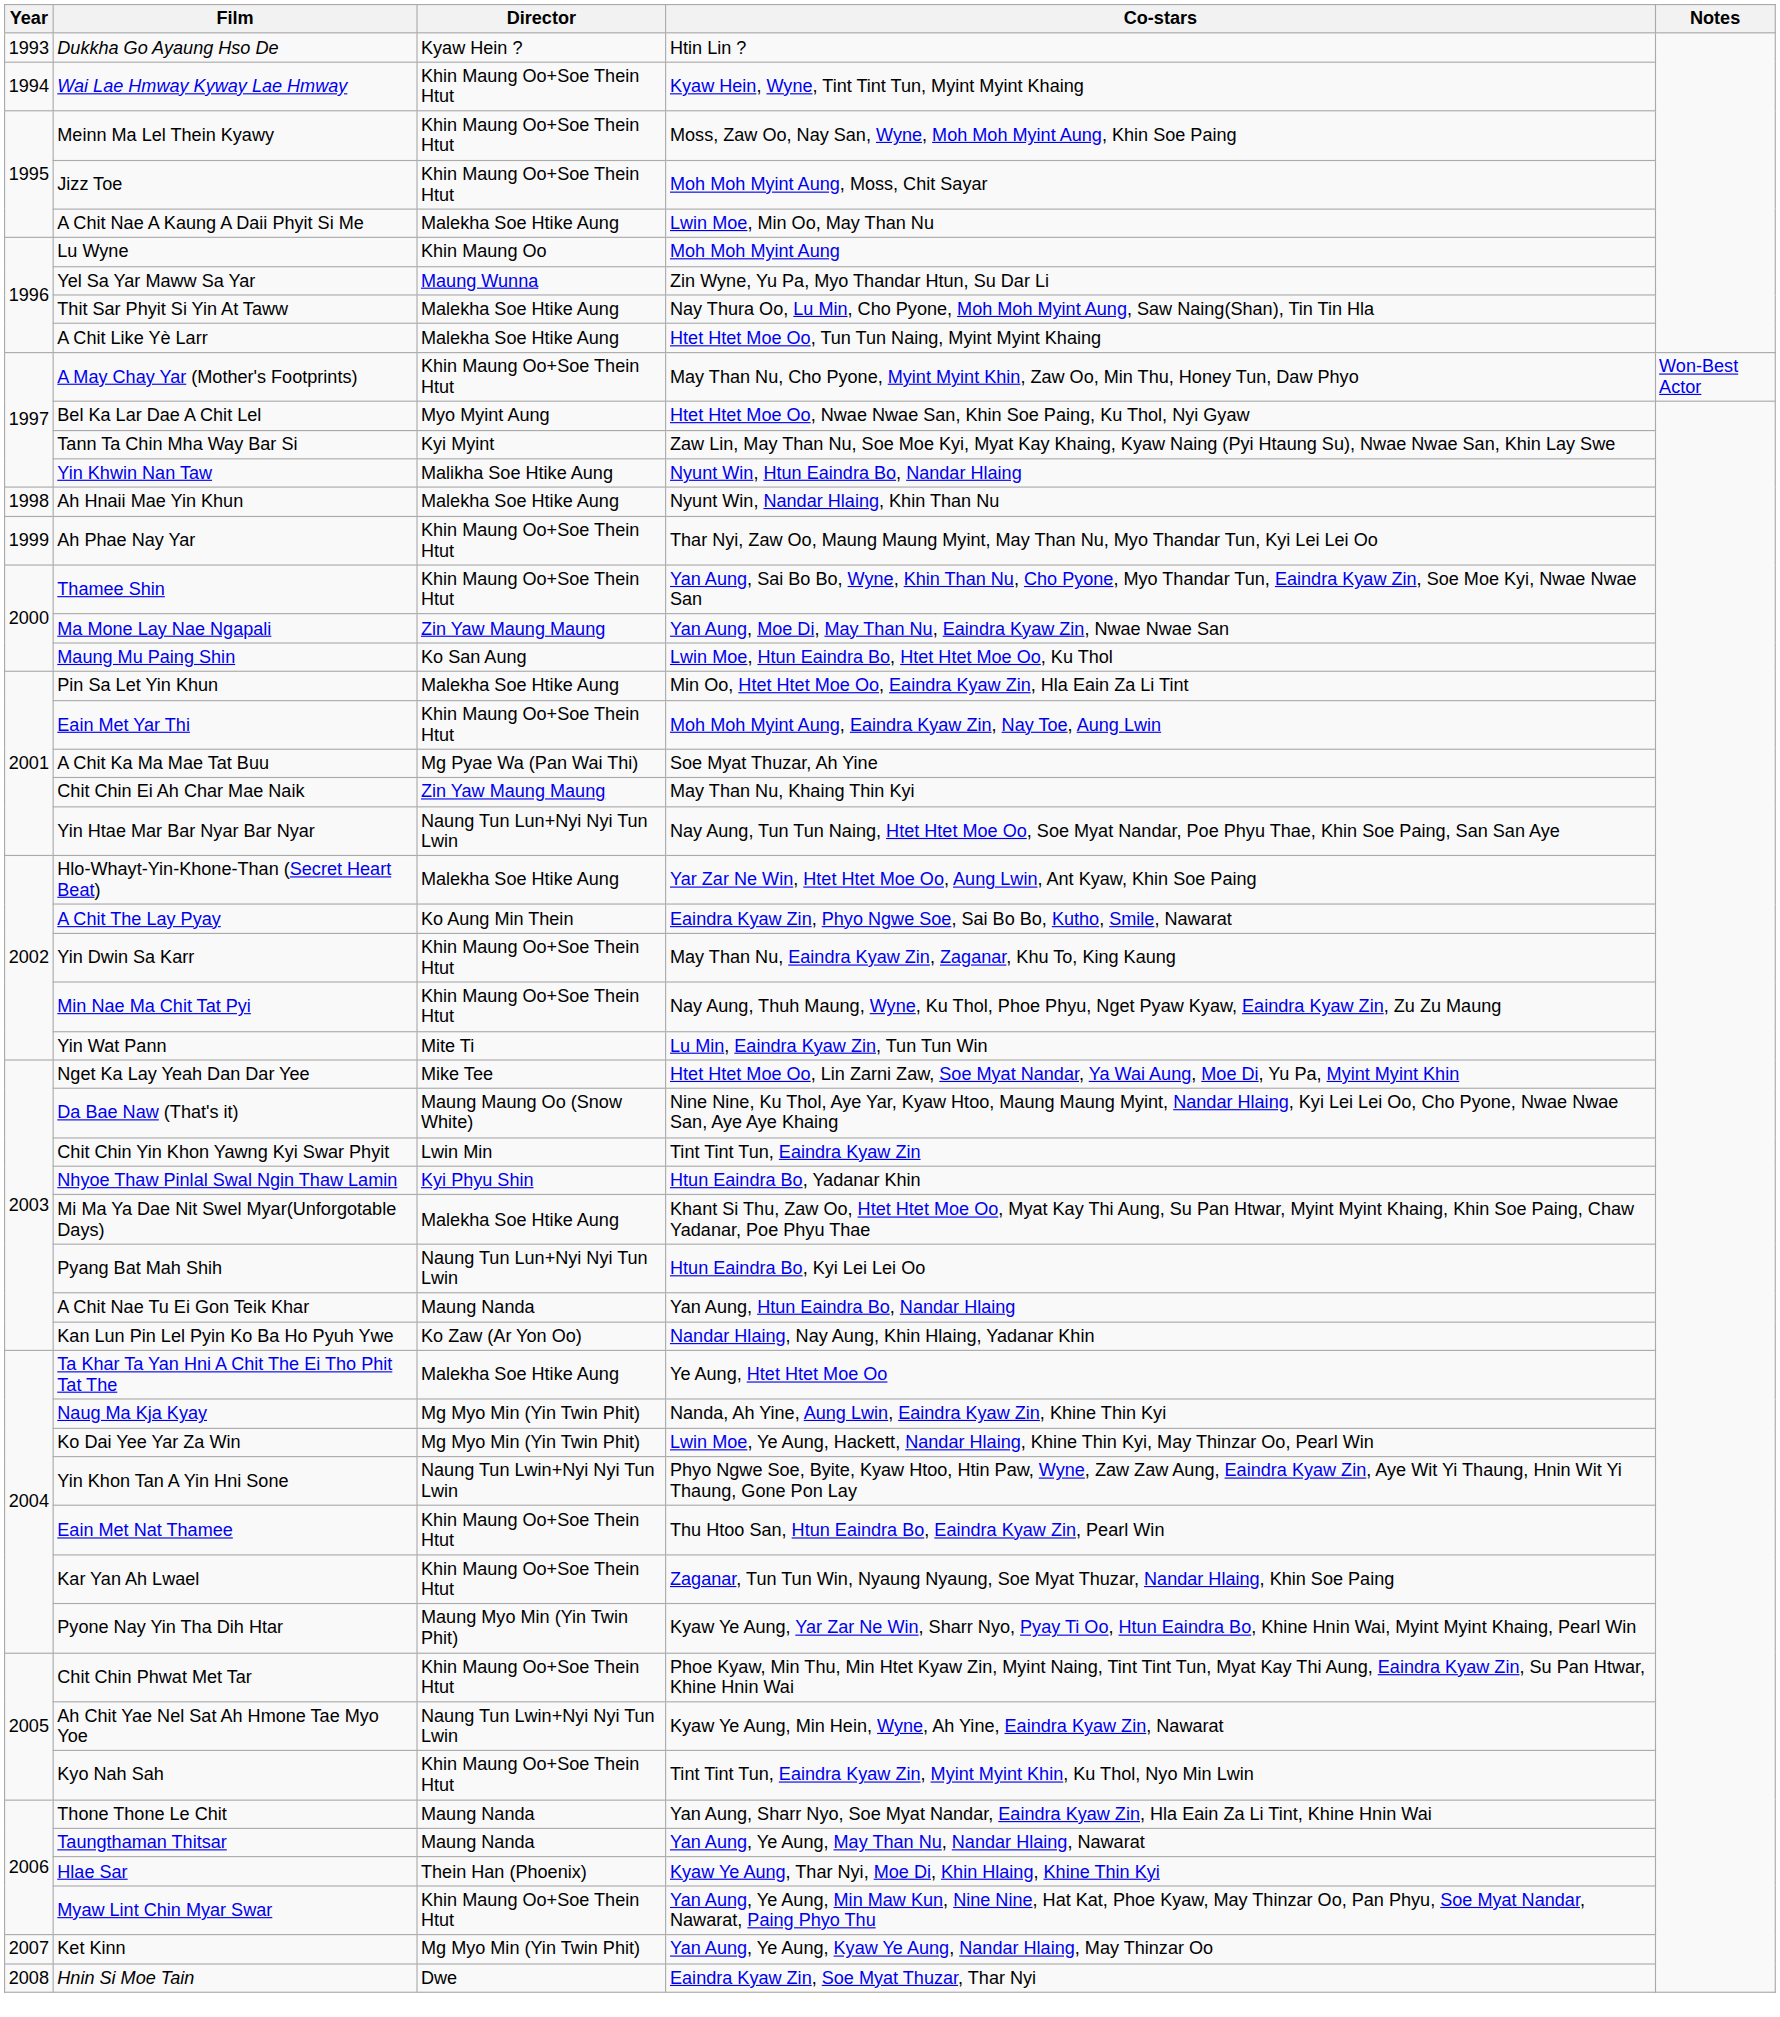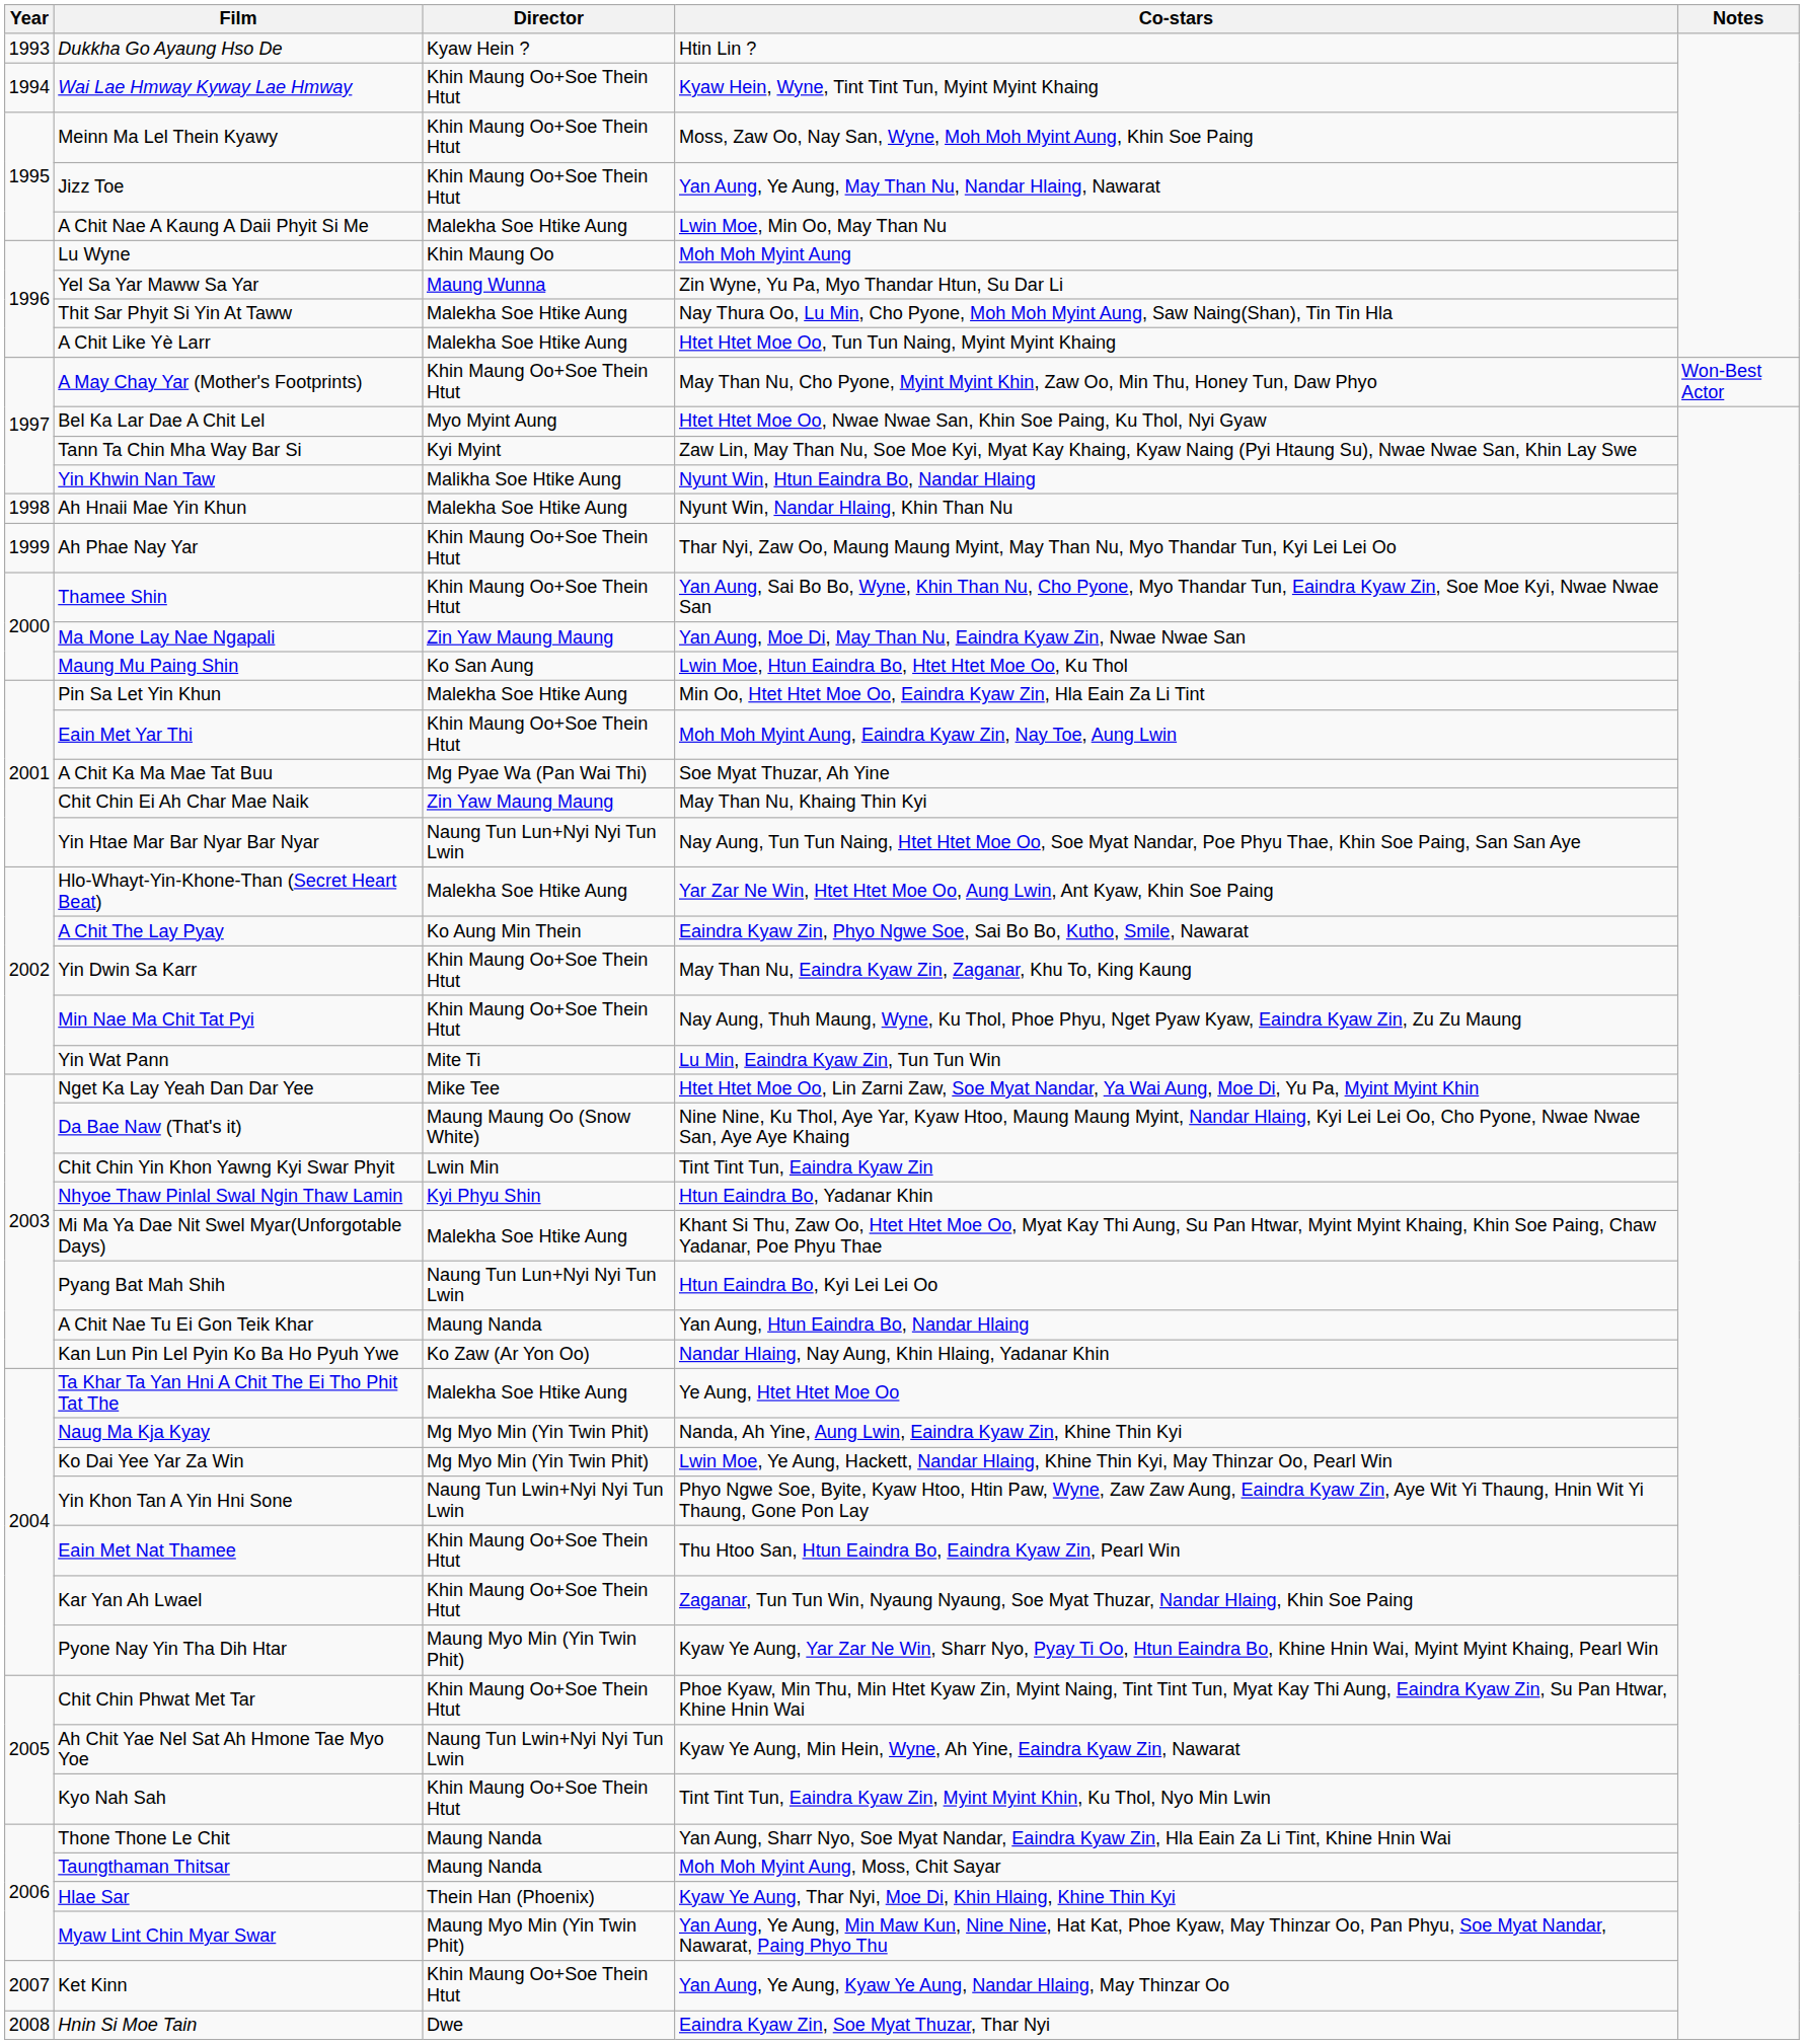Jizz Toe | Co-stars: Moh Moh Myint Aung, Moss, Chit Sayar -> Yan Aung, Ye Aung, May Than Nu, Nandar Hlaing, Nawarat
Taungthaman Thitsar | Co-stars: Yan Aung, Ye Aung, May Than Nu, Nandar Hlaing, Nawarat -> Moh Moh Myint Aung, Moss, Chit Sayar
Myaw Lint Chin Myar Swar | Director: Khin Maung Oo+Soe Thein Htut -> Maung Myo Min (Yin Twin Phit)
Ket Kinn | Director: Mg Myo Min (Yin Twin Phit) -> Khin Maung Oo+Soe Thein Htut
